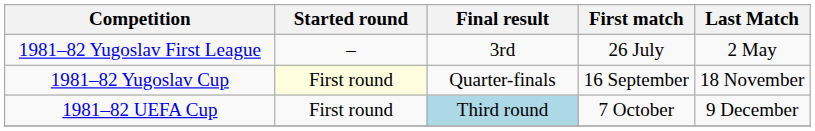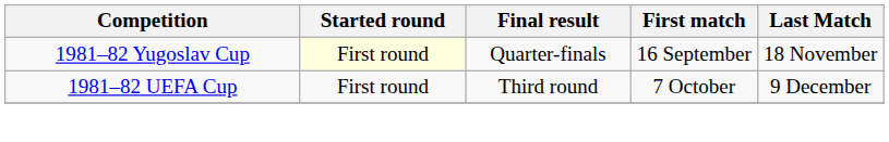- row: 1981–82 Yugoslav First League | – | 3rd | 26 July | 2 May
1981–82 UEFA Cup | Final result: lightblue background -> no background
